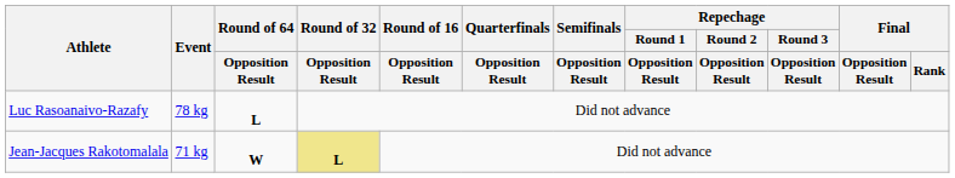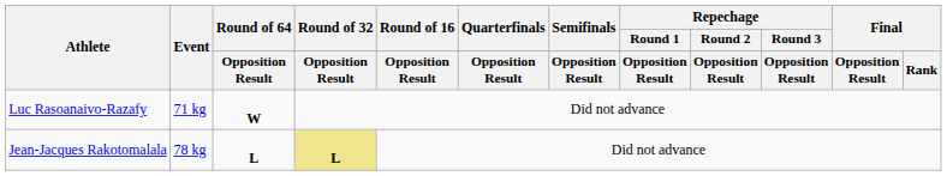Luc Rasoanaivo-Razafy | Event: 78 kg -> 71 kg
Luc Rasoanaivo-Razafy | Round of 64 / Opposition Result: L -> W
Jean-Jacques Rakotomalala | Event: 71 kg -> 78 kg
Jean-Jacques Rakotomalala | Round of 64 / Opposition Result: W -> L
